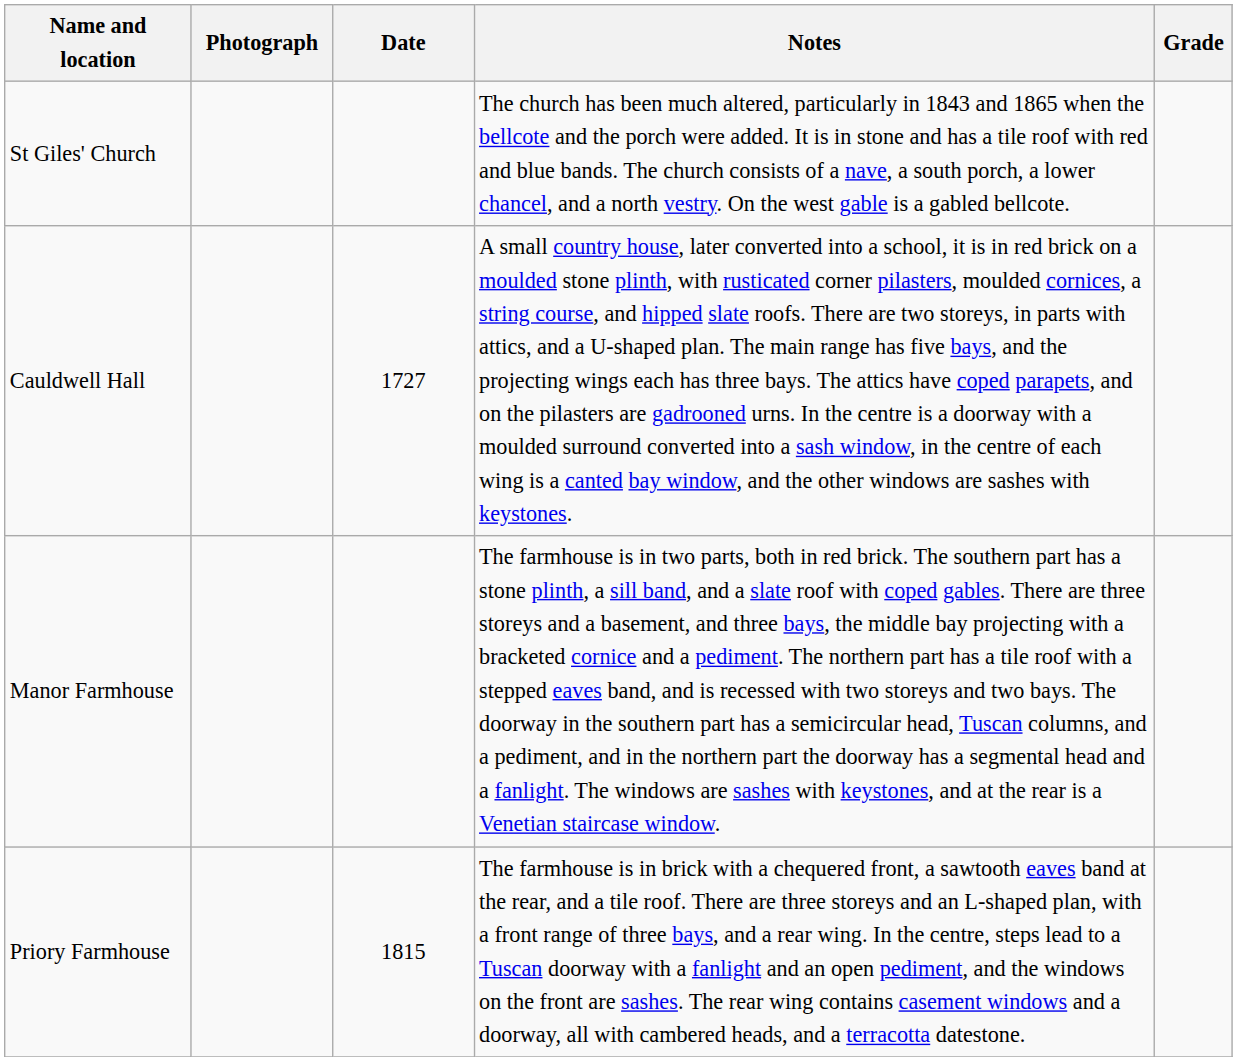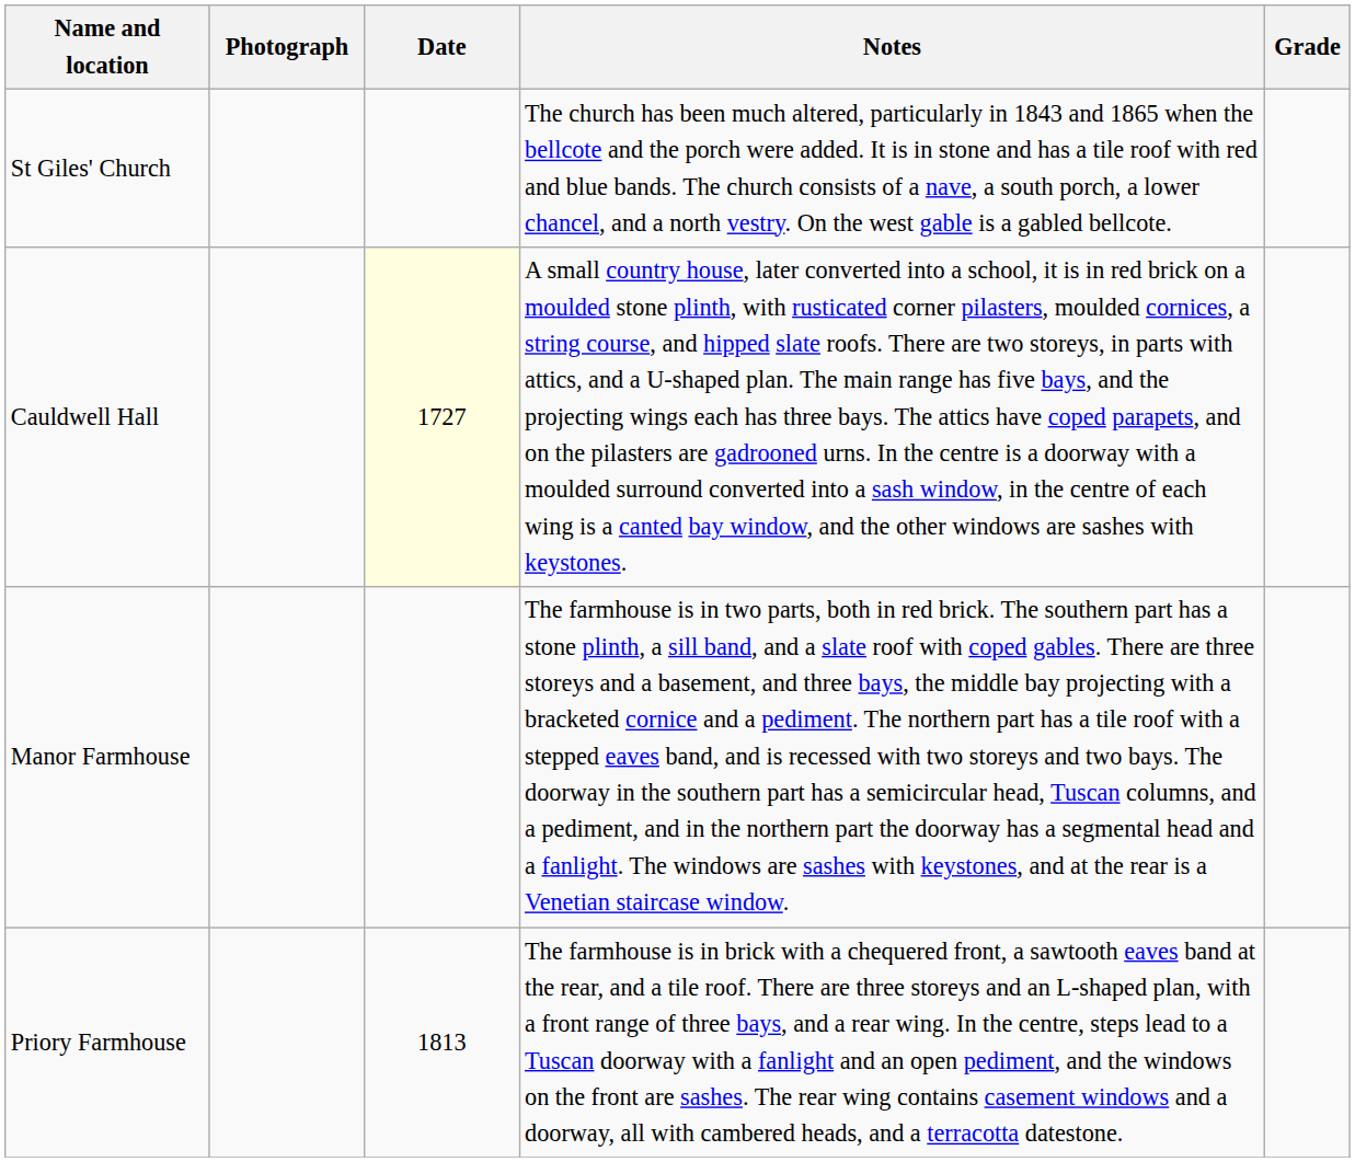Cauldwell Hall | Date: no background -> lightyellow background
Priory Farmhouse | Date: 1815 -> 1813
